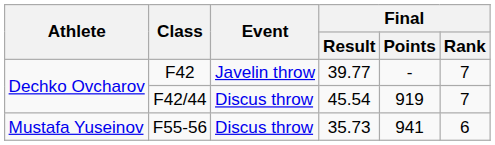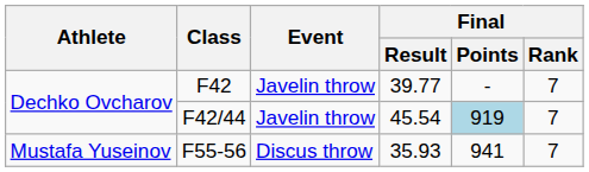F42/44 | Event: Discus throw -> Javelin throw
F42/44 | Final / Points: no background -> lightblue background
F55-56 | Final / Result: 35.73 -> 35.93
F55-56 | Final / Rank: 6 -> 7
